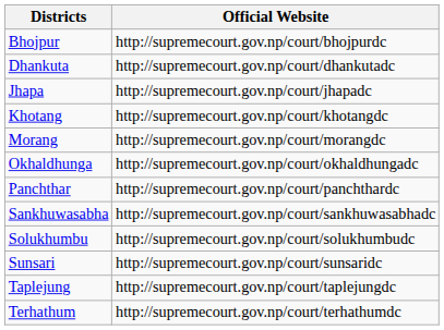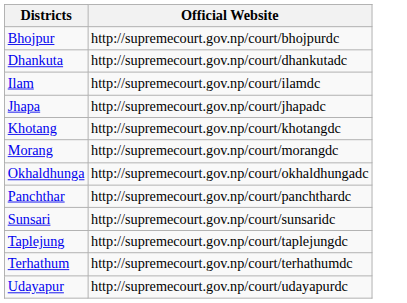+ row: Ilam | http://supremecourt.gov.np/court/ilamdc
- row: Sankhuwasabha | http://supremecourt.gov.np/court/sankhuwasabhadc
- row: Solukhumbu | http://supremecourt.gov.np/court/solukhumbudc
+ row: Udayapur | http://supremecourt.gov.np/court/udayapurdc
